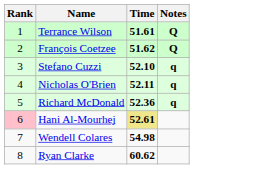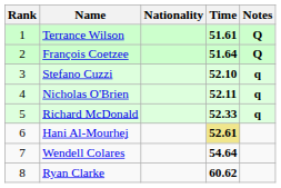+ column: Nationality
François Coetzee | Time: 51.62 -> 51.64
Richard McDonald | Time: 52.36 -> 52.33
Hani Al-Mourhej | Rank: pink background -> no background
Wendell Colares | Time: 54.98 -> 54.64
